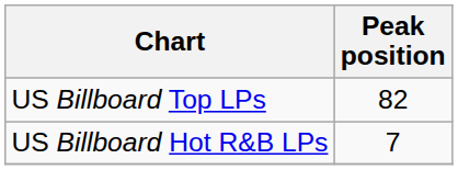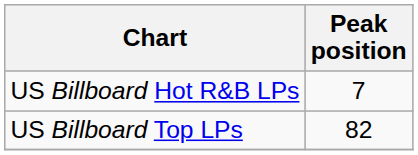rows swapped: US Billboard Hot R&B LPs <-> US Billboard Top LPs
